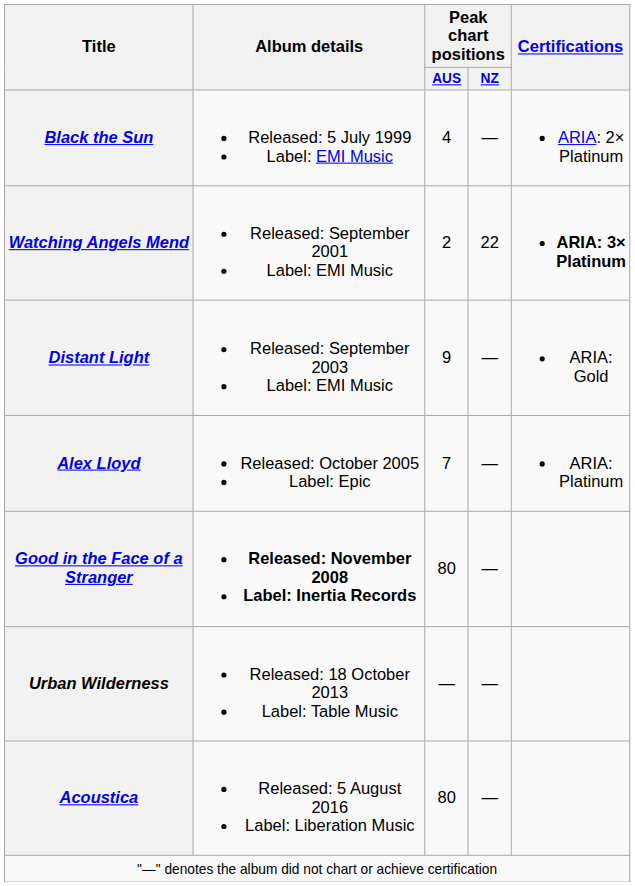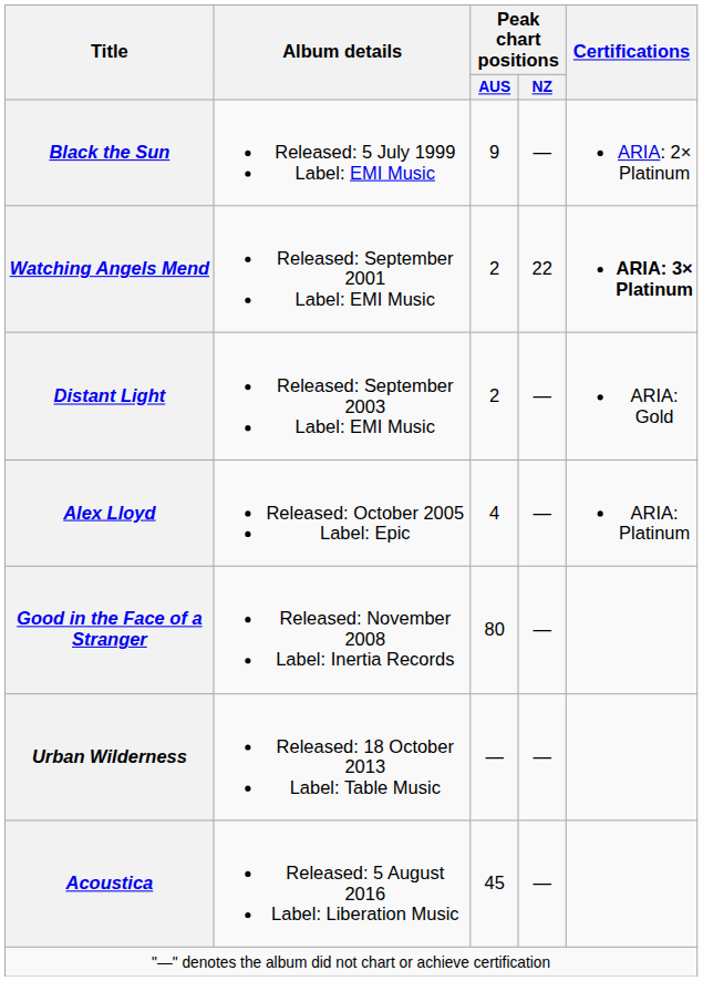Black the Sun | Peak chart positions / AUS: 4 -> 9
Distant Light | Peak chart positions / AUS: 9 -> 2
Alex Lloyd | Peak chart positions / AUS: 7 -> 4
Good in the Face of a Stranger | Album details: bold -> normal
Acoustica | Peak chart positions / AUS: 80 -> 45
